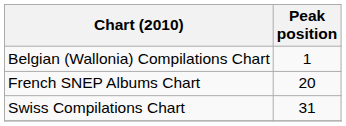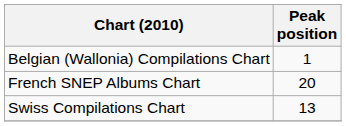Swiss Compilations Chart | Peak position: 31 -> 13
